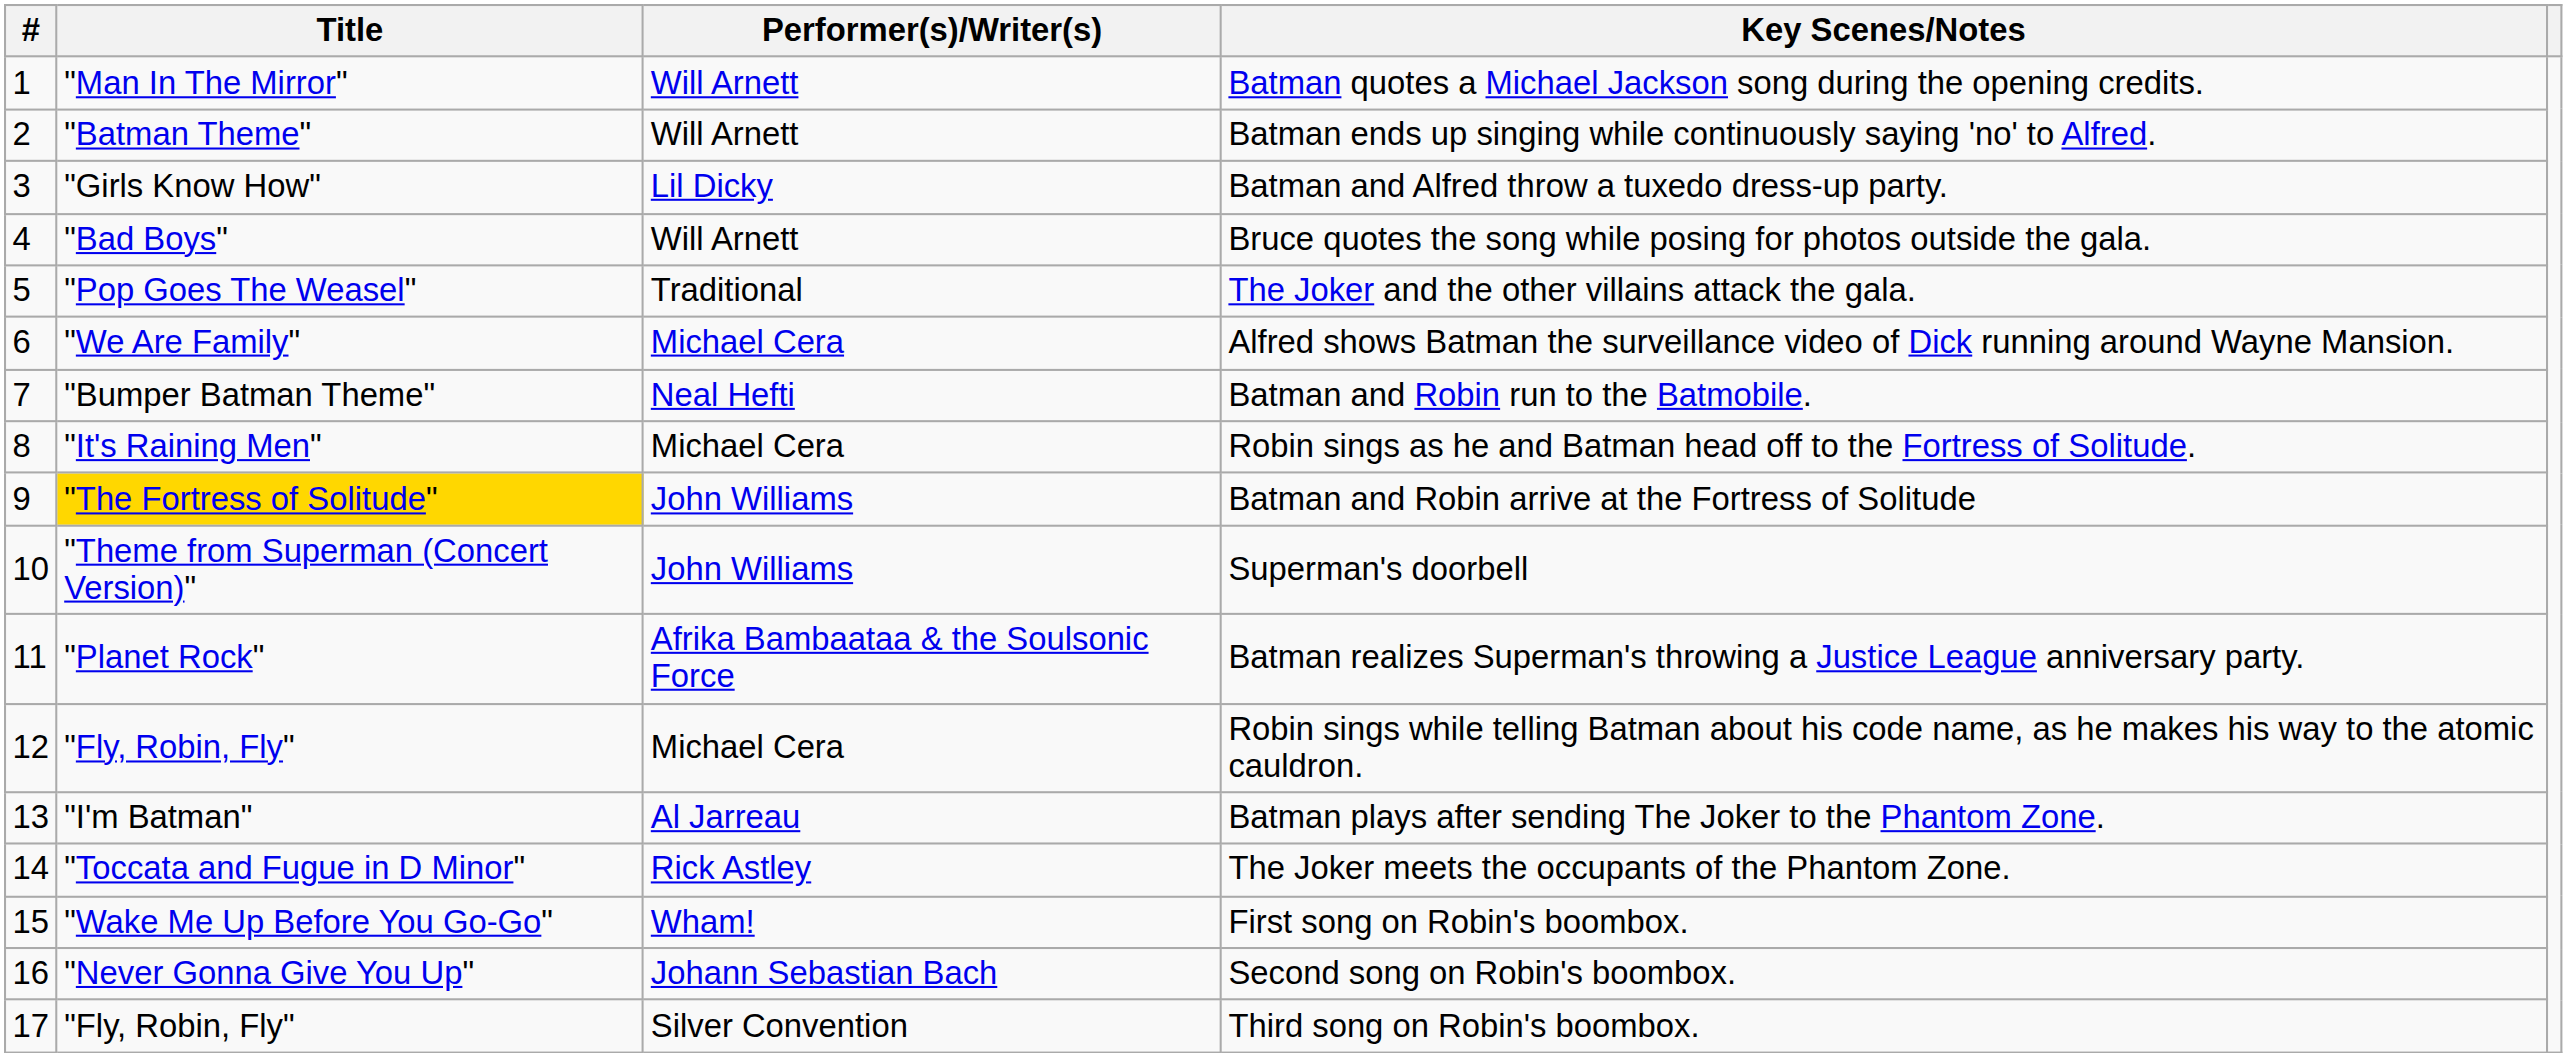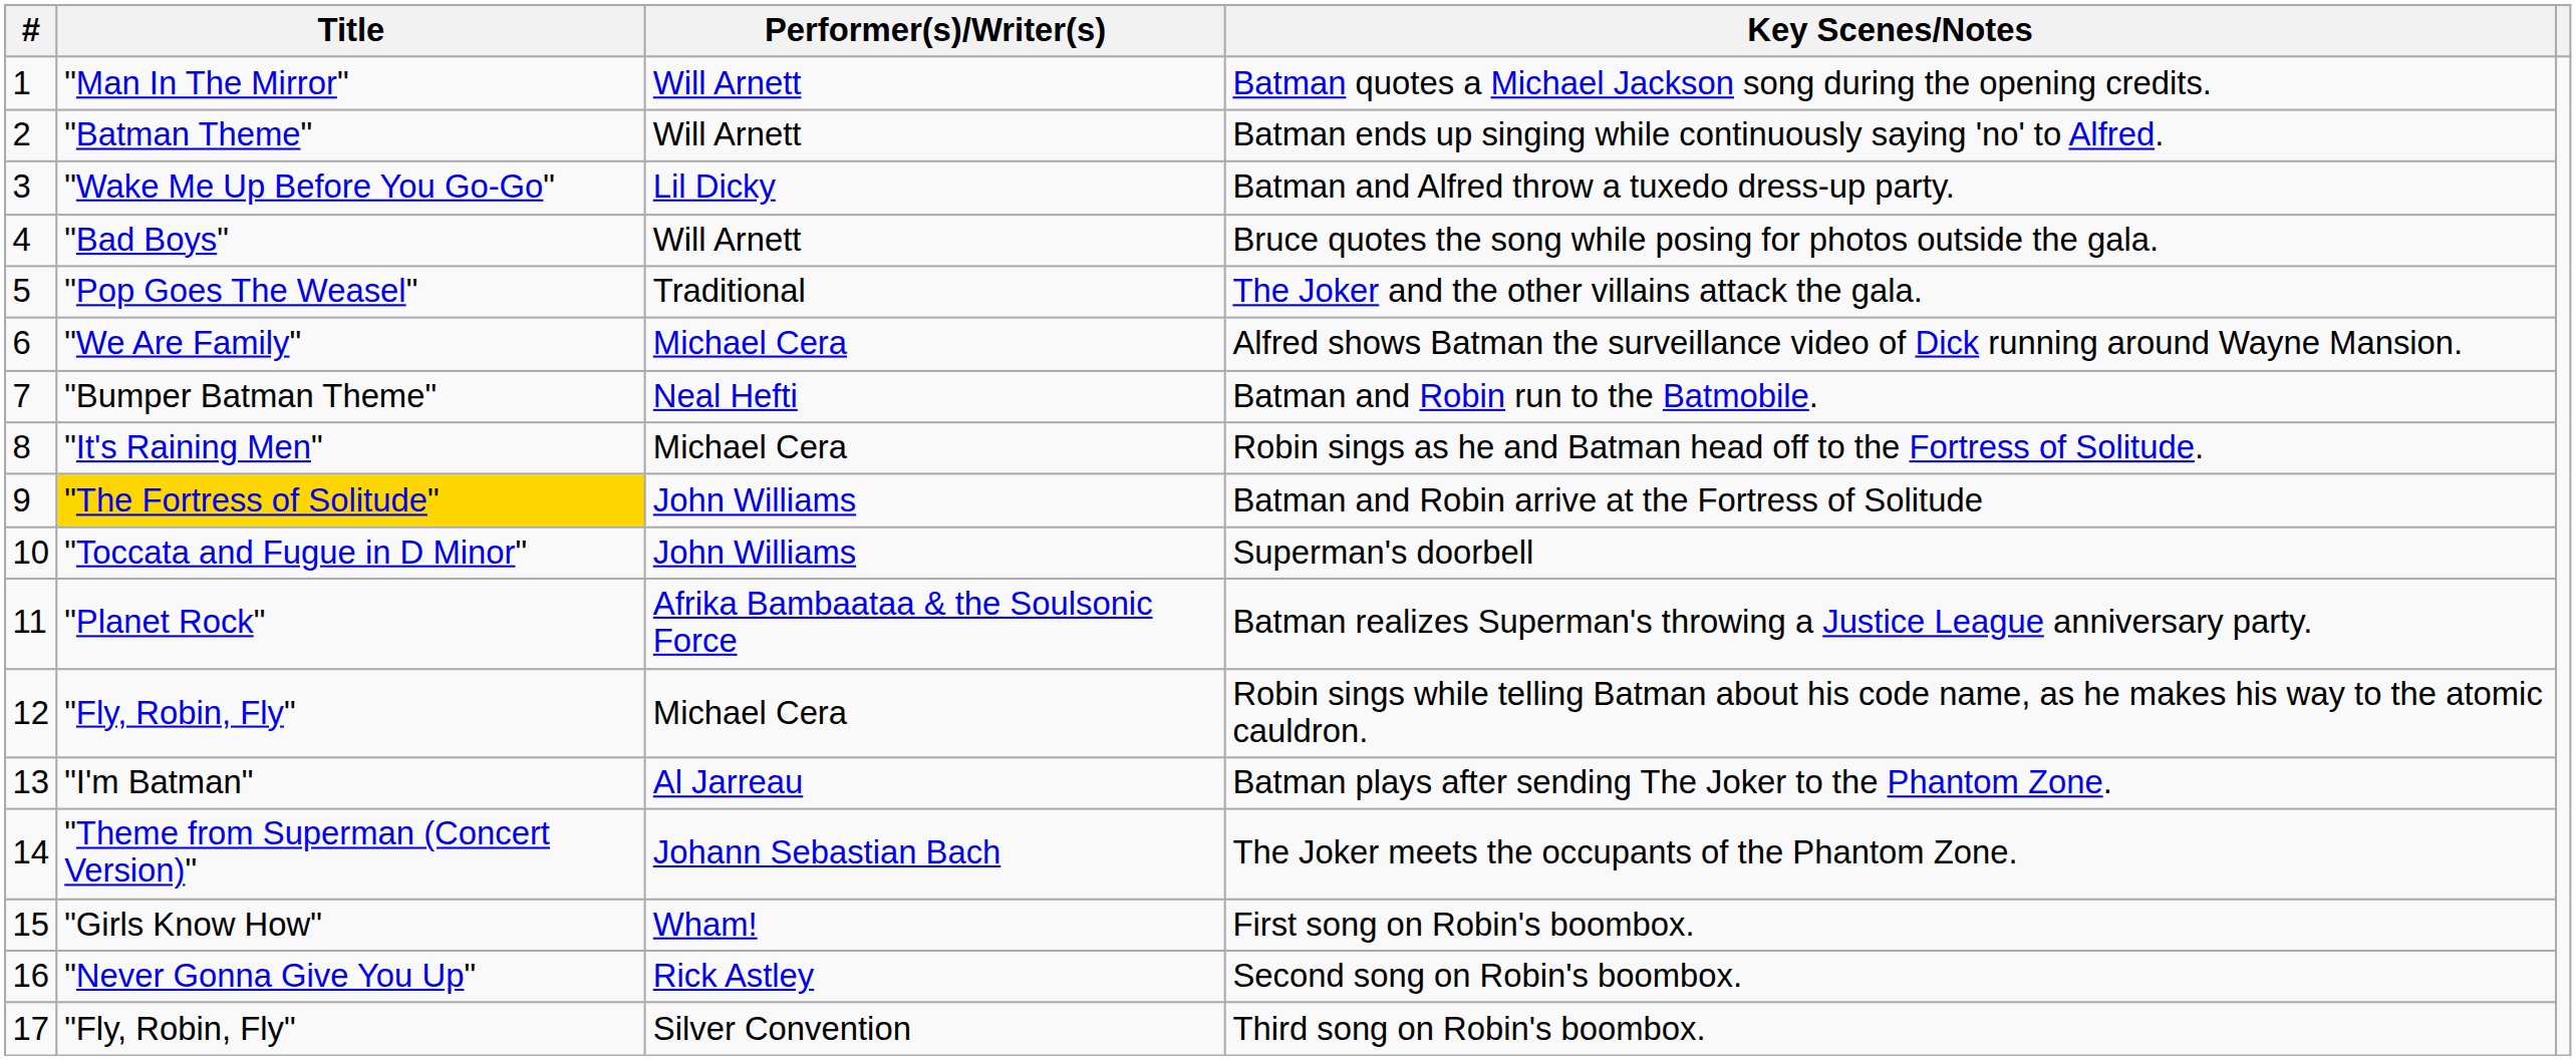Batman and Alfred throw a tuxedo dress-up party. | Title: "Girls Know How" -> "Wake Me Up Before You Go-Go"
Superman's doorbell | Title: "Theme from Superman (Concert Version)" -> "Toccata and Fugue in D Minor"
The Joker meets the occupants of the Phantom Zone. | Title: "Toccata and Fugue in D Minor" -> "Theme from Superman (Concert Version)"
The Joker meets the occupants of the Phantom Zone. | Performer(s)/Writer(s): Rick Astley -> Johann Sebastian Bach
First song on Robin's boombox. | Title: "Wake Me Up Before You Go-Go" -> "Girls Know How"
Second song on Robin's boombox. | Performer(s)/Writer(s): Johann Sebastian Bach -> Rick Astley
